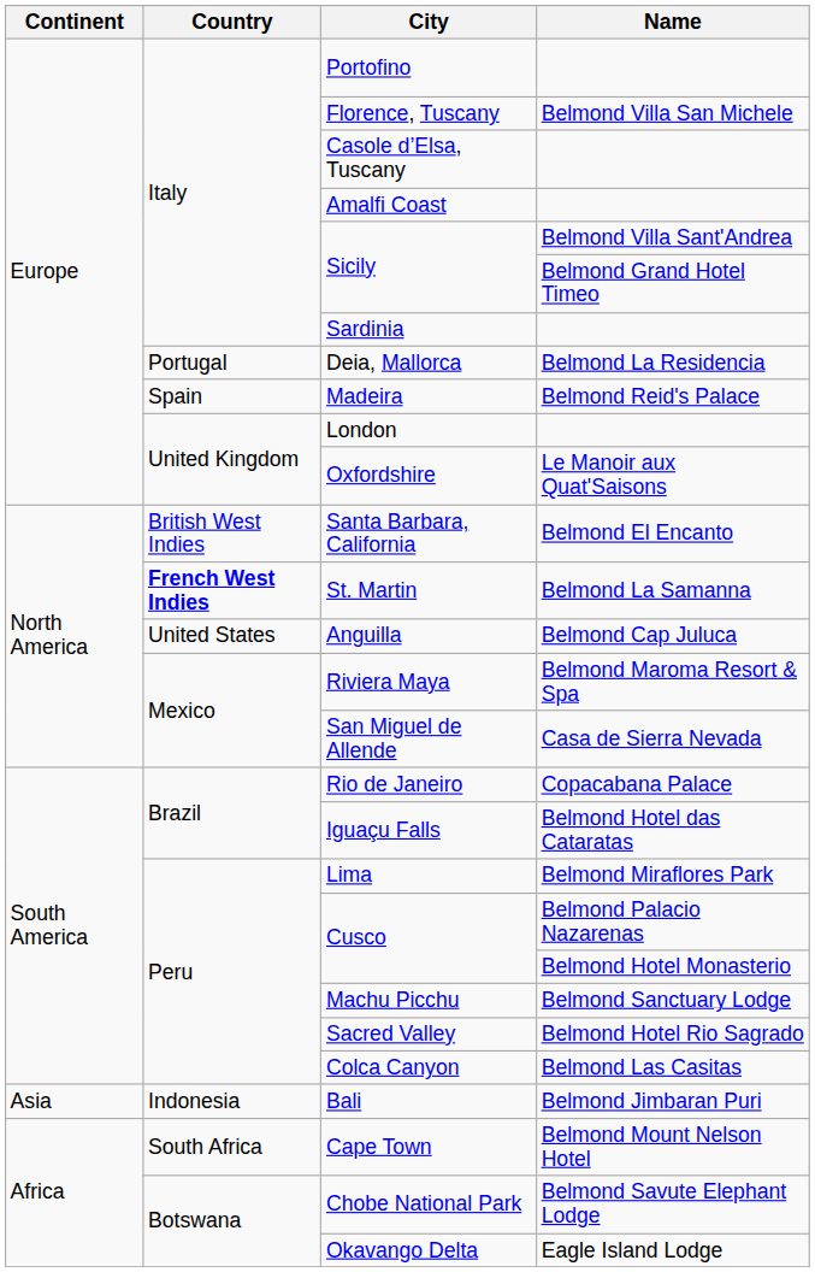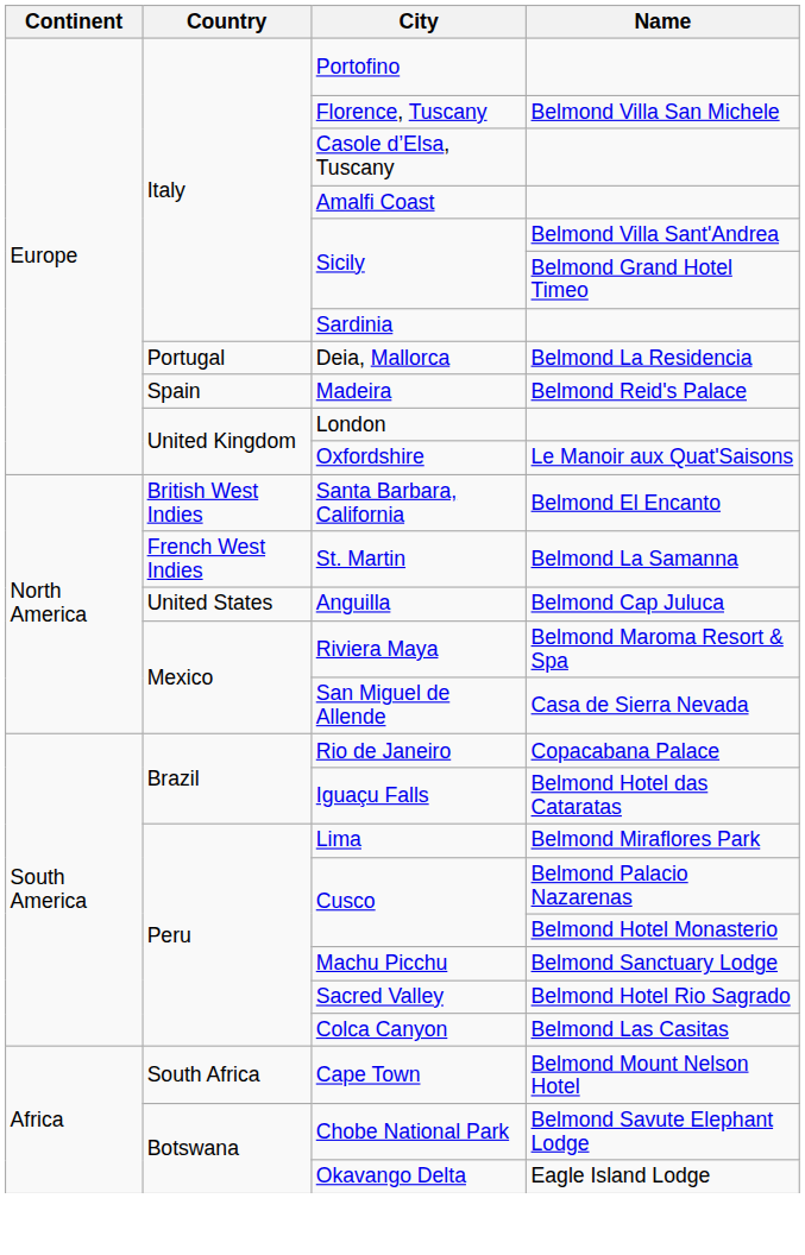St. Martin | Country: bold -> normal
- row: Asia | Indonesia | Bali | Belmond Jimbaran Puri
